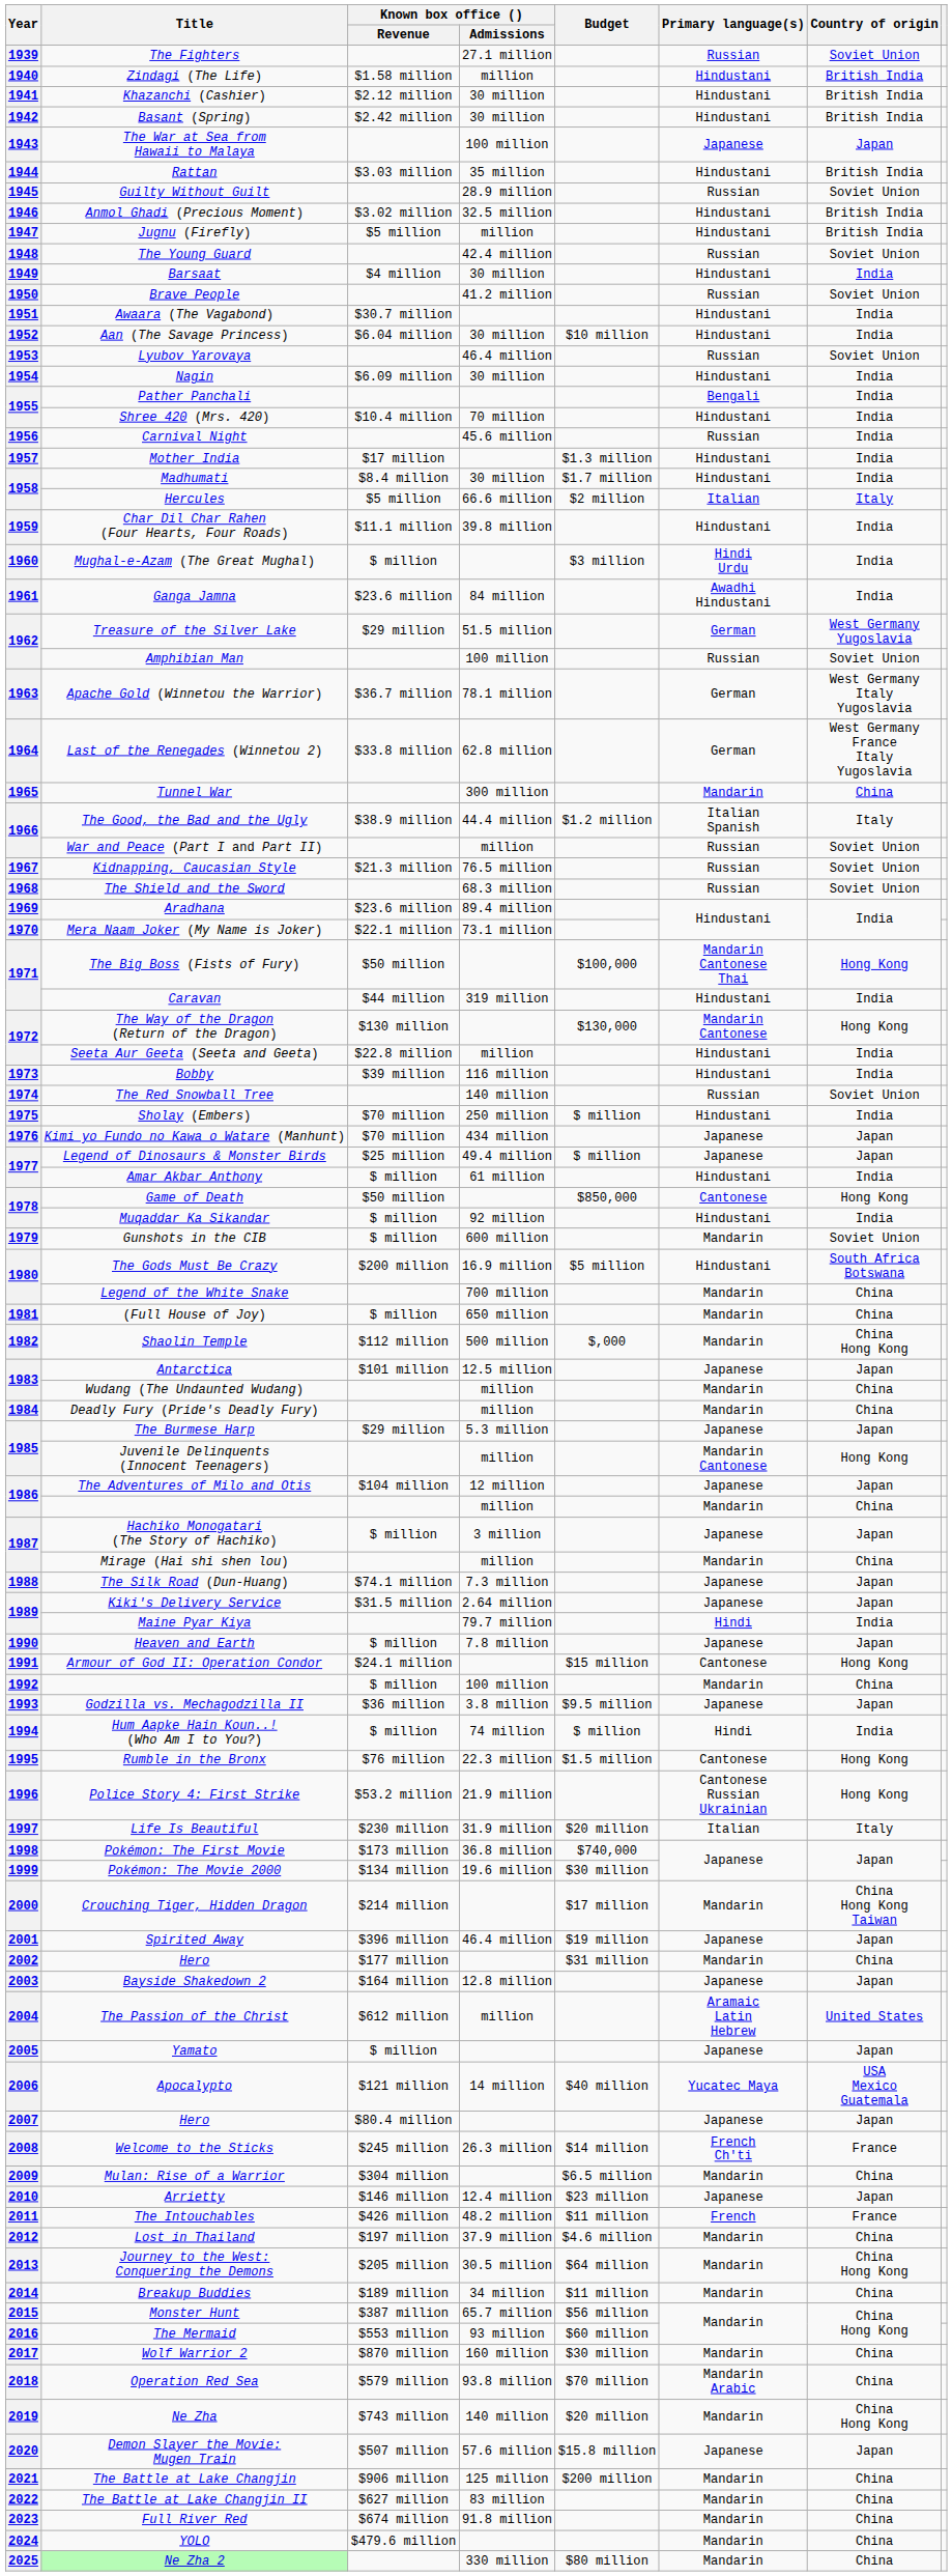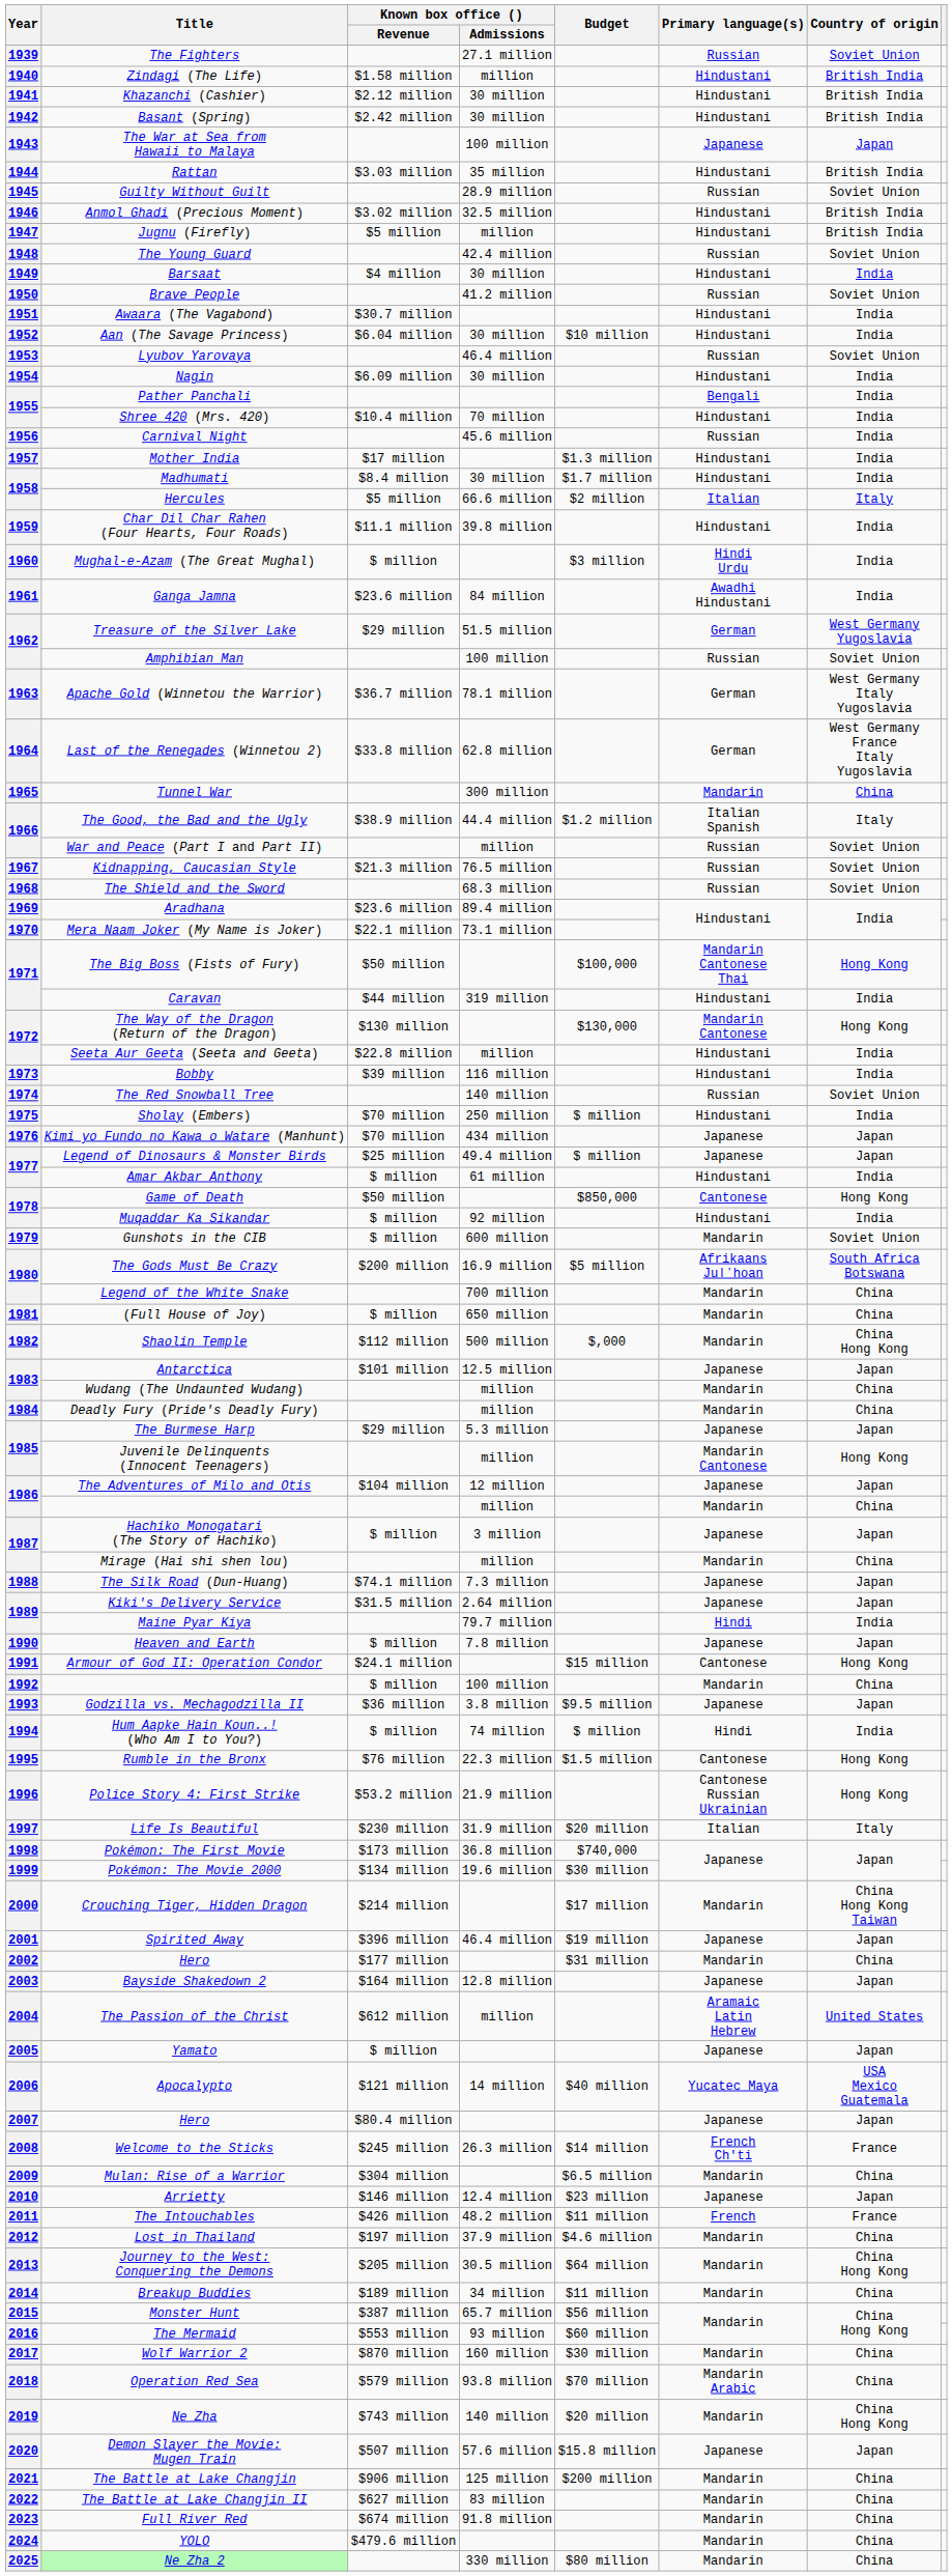The Gods Must Be Crazy | Primary language(s): Hindustani -> Afrikaans Juǀʼhoan
